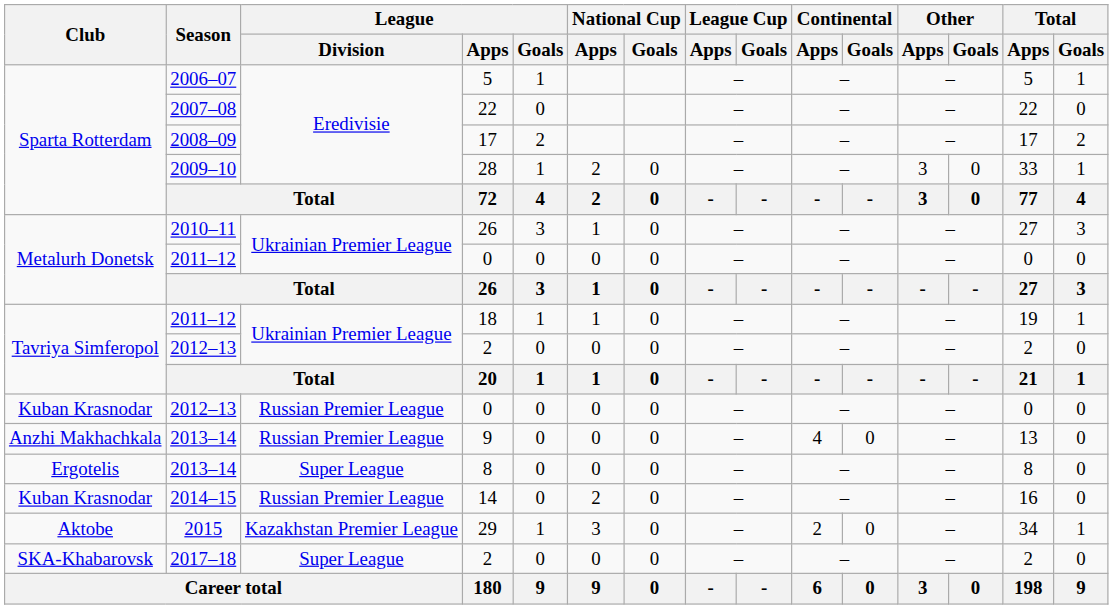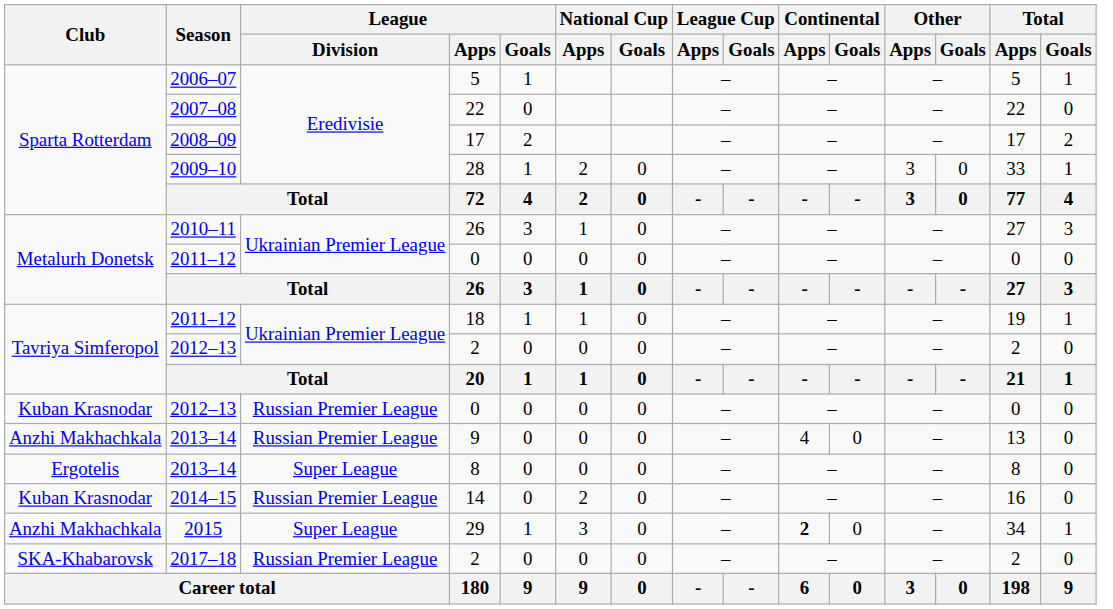29 | Club: Aktobe -> Anzhi Makhachkala
29 | League / Division: Kazakhstan Premier League -> Super League
29 | Continental / Apps: normal -> bold
2017–18 / 2 | League / Division: Super League -> Russian Premier League
